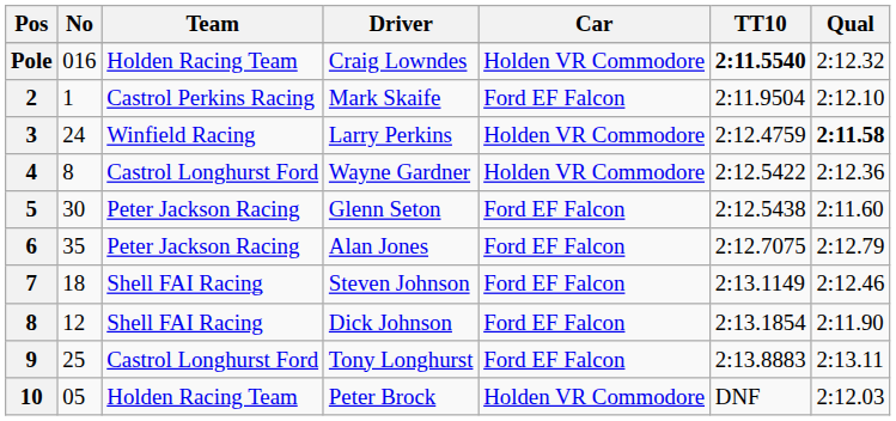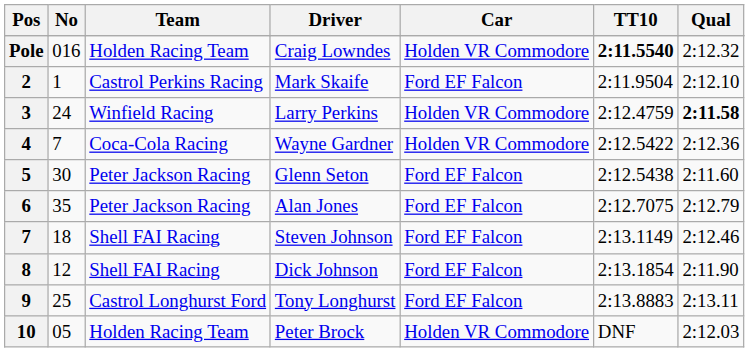Wayne Gardner | No: 8 -> 7
Wayne Gardner | Team: Castrol Longhurst Ford -> Coca-Cola Racing
